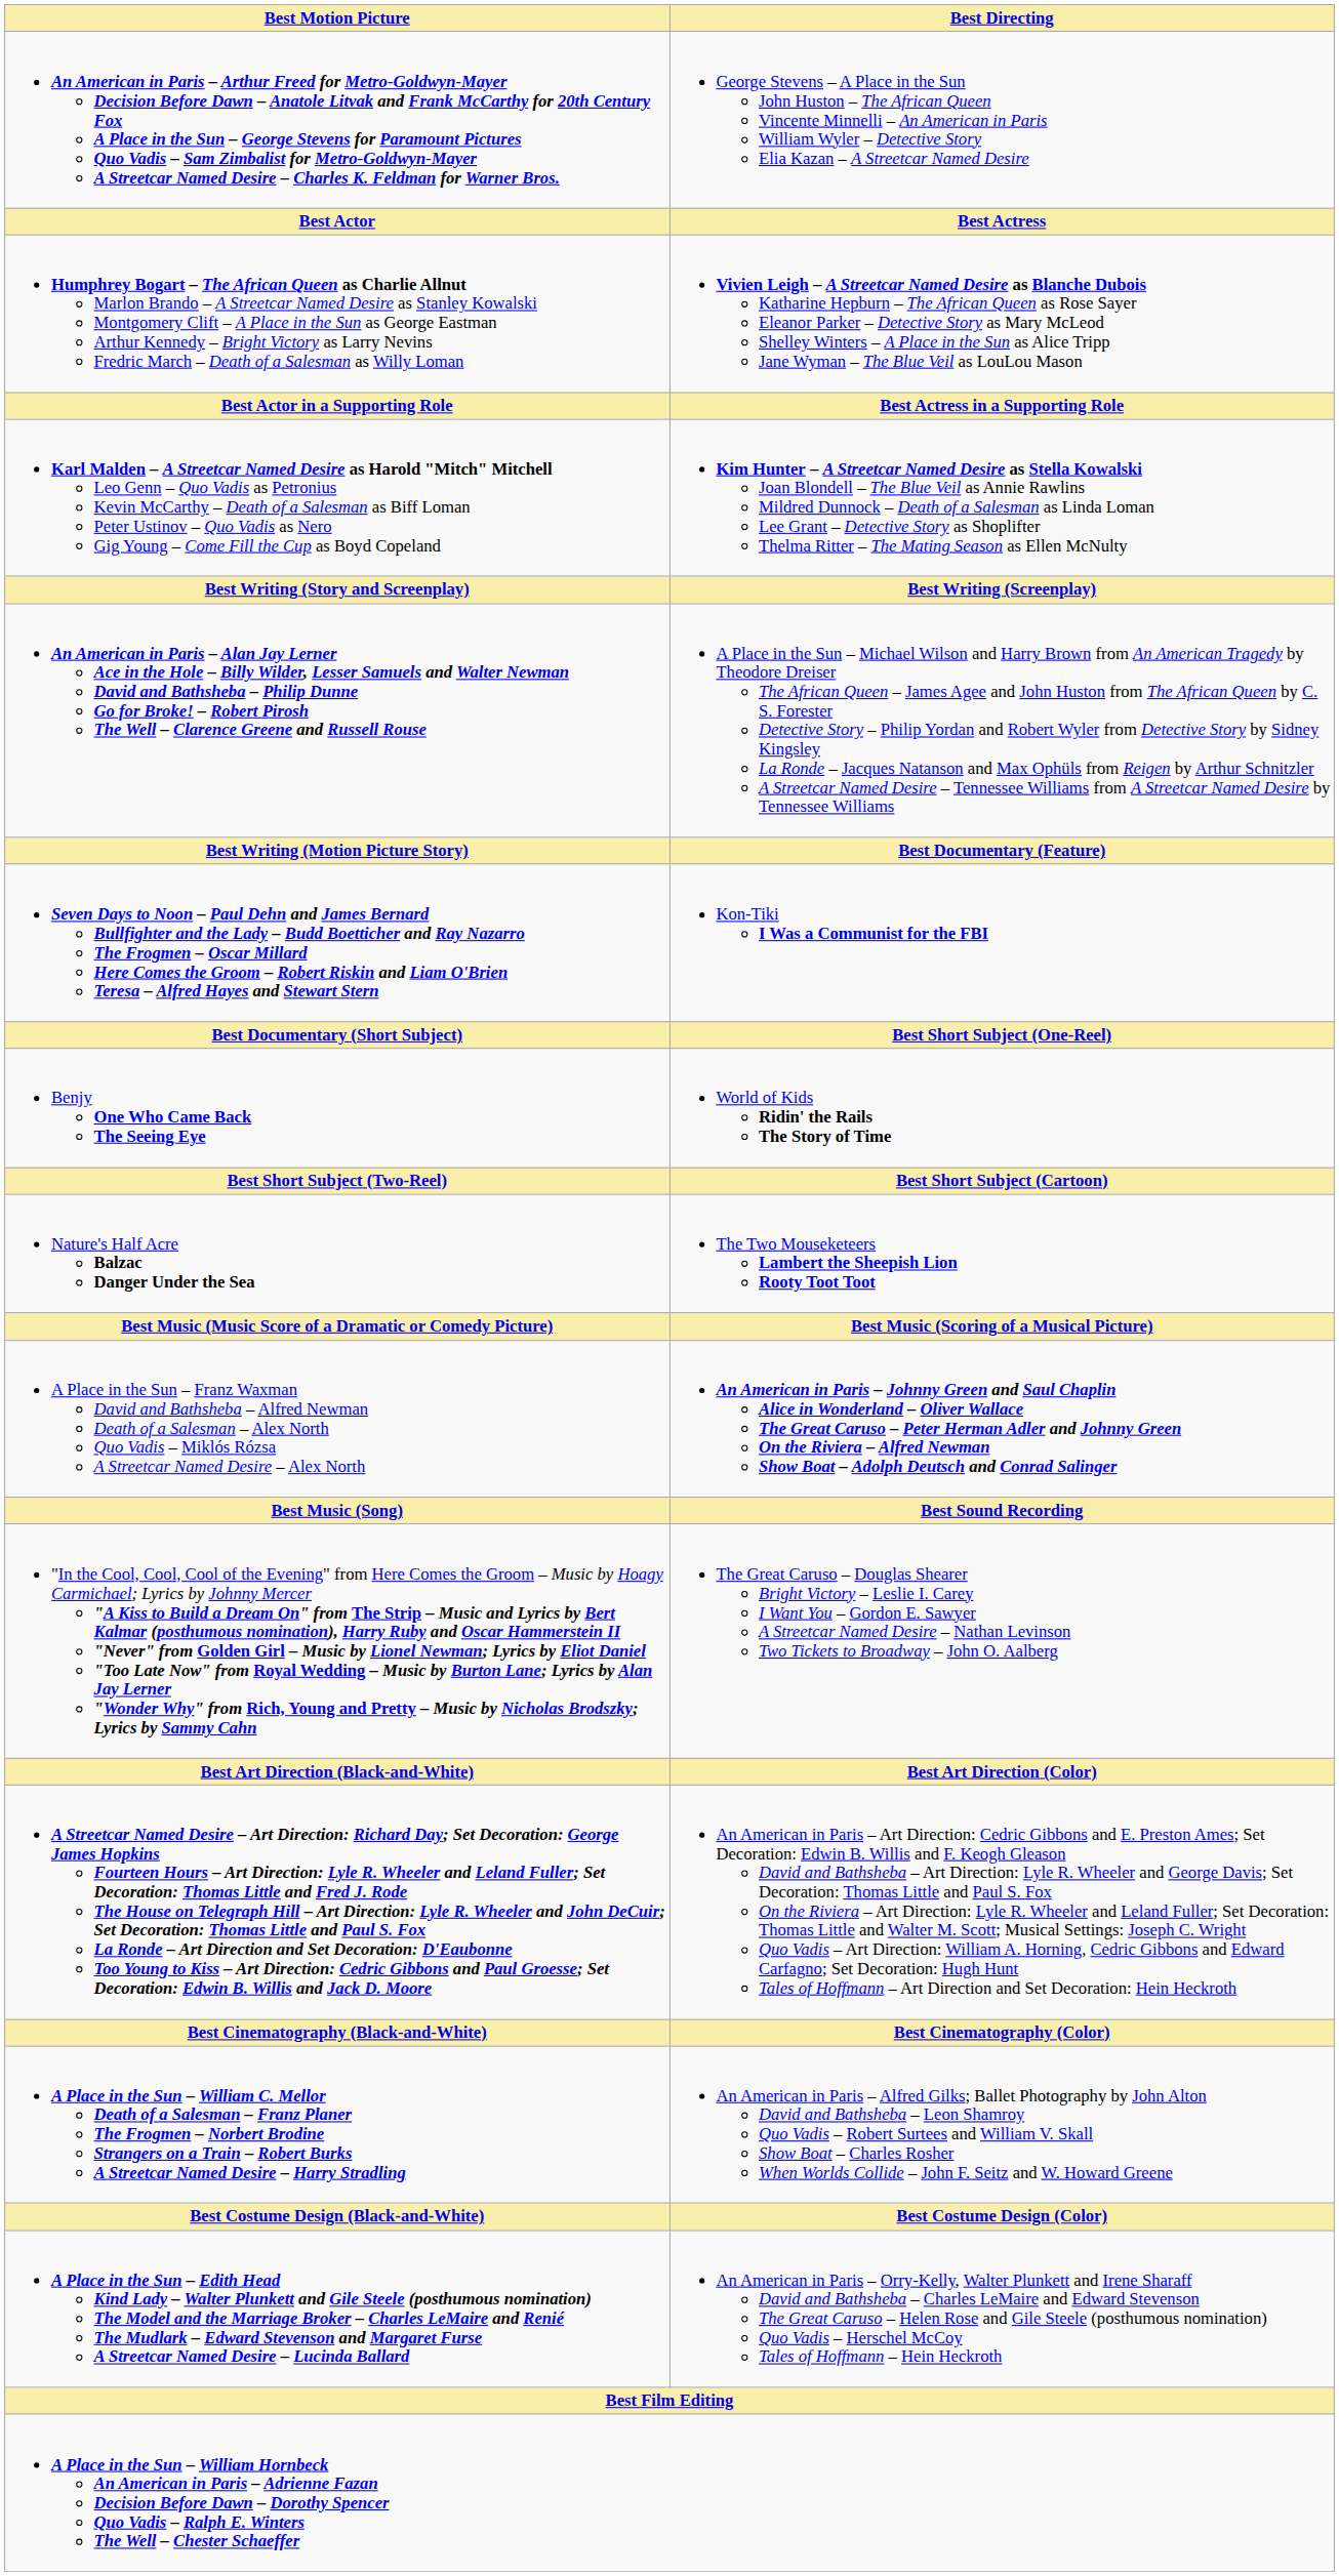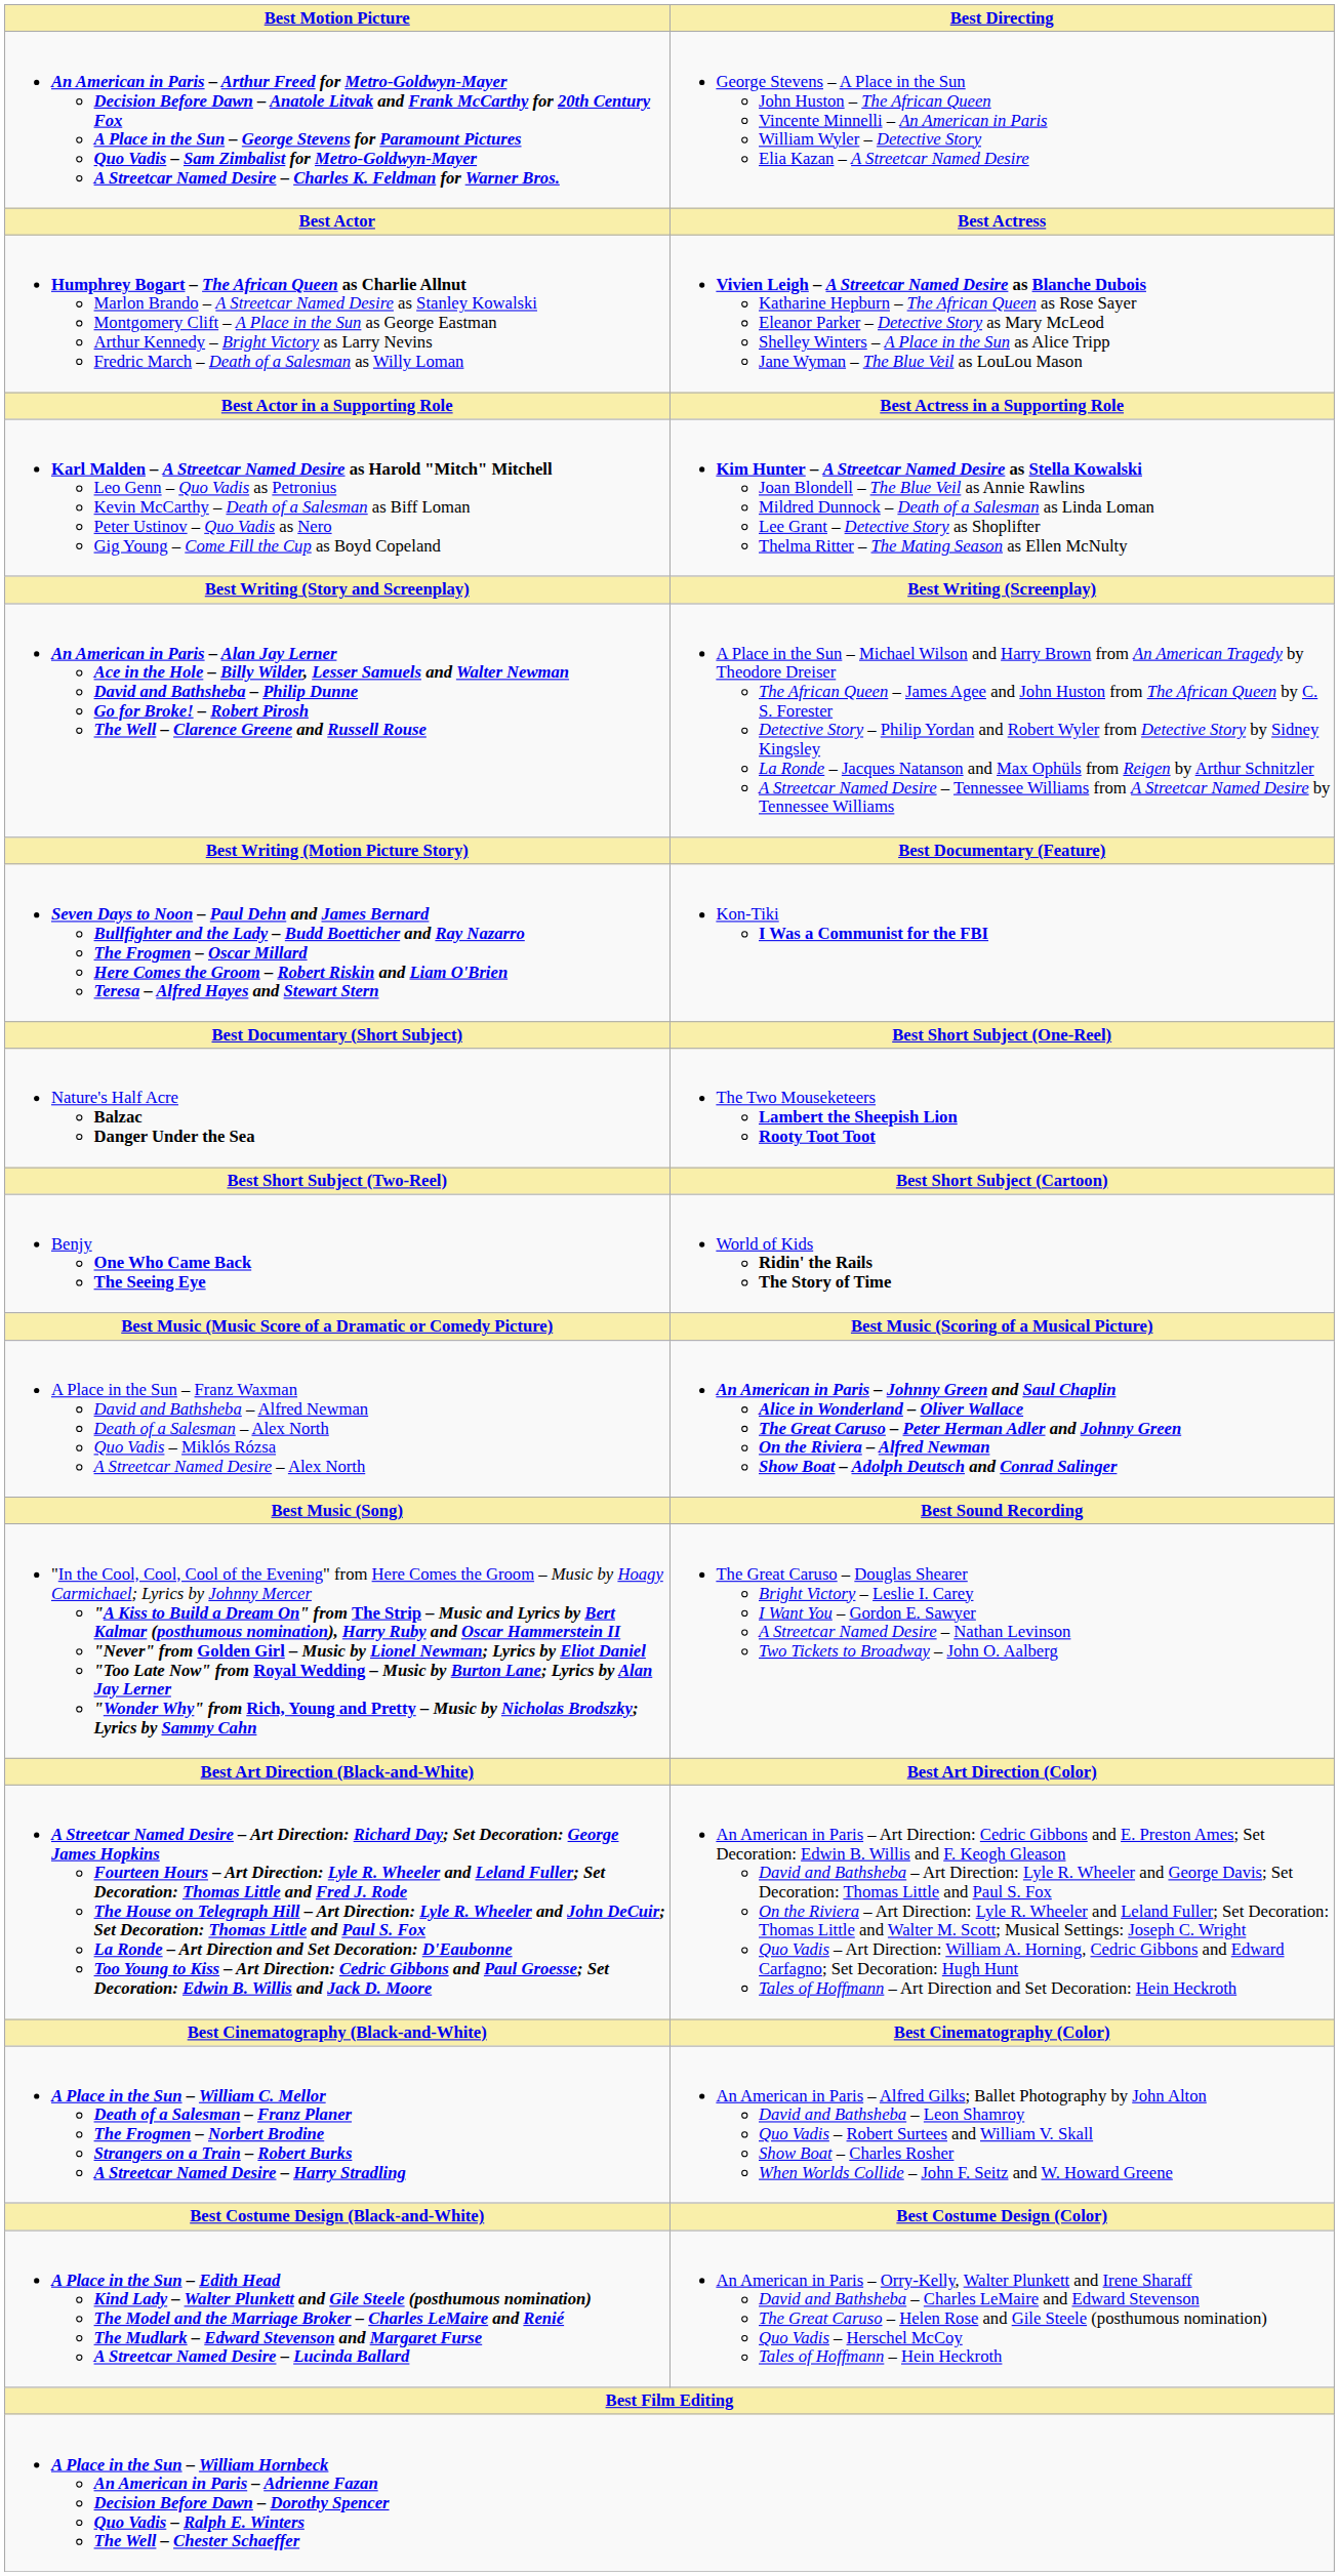rows swapped: Benjy One Who Came Back The Seeing Eye <-> Nature's Half Acre Balzac Danger Under the Sea
